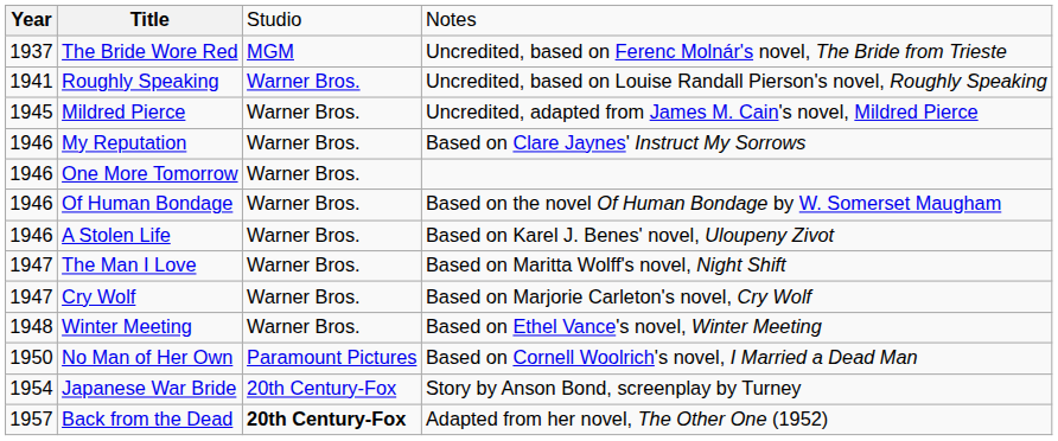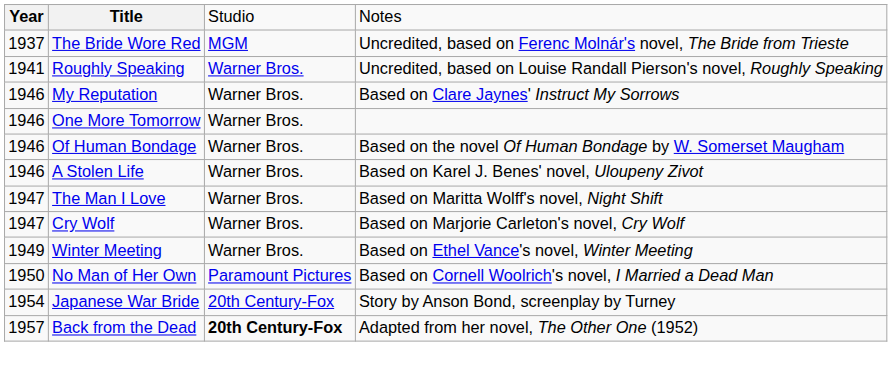- row: 1945 | Mildred Pierce | Warner Bros. | Uncredited, adapted from James M. Cain's novel, Mildred Pierce
Winter Meeting | column 1: 1948 -> 1949
